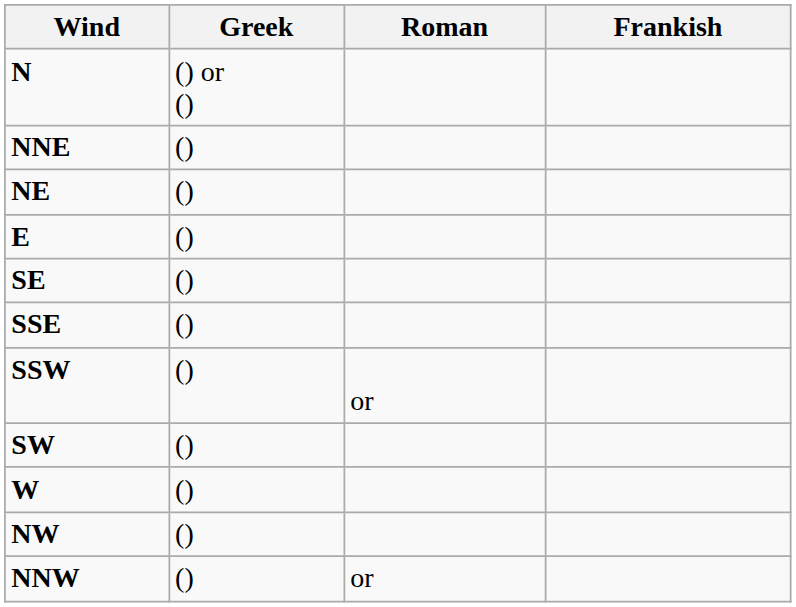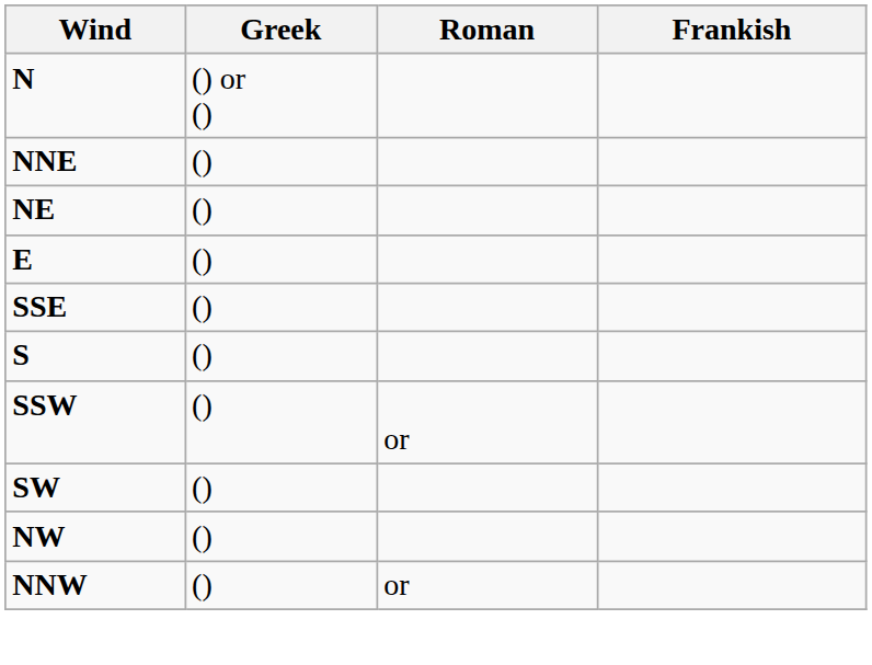- row: SE | ()
+ row: S | ()
- row: W | ()
